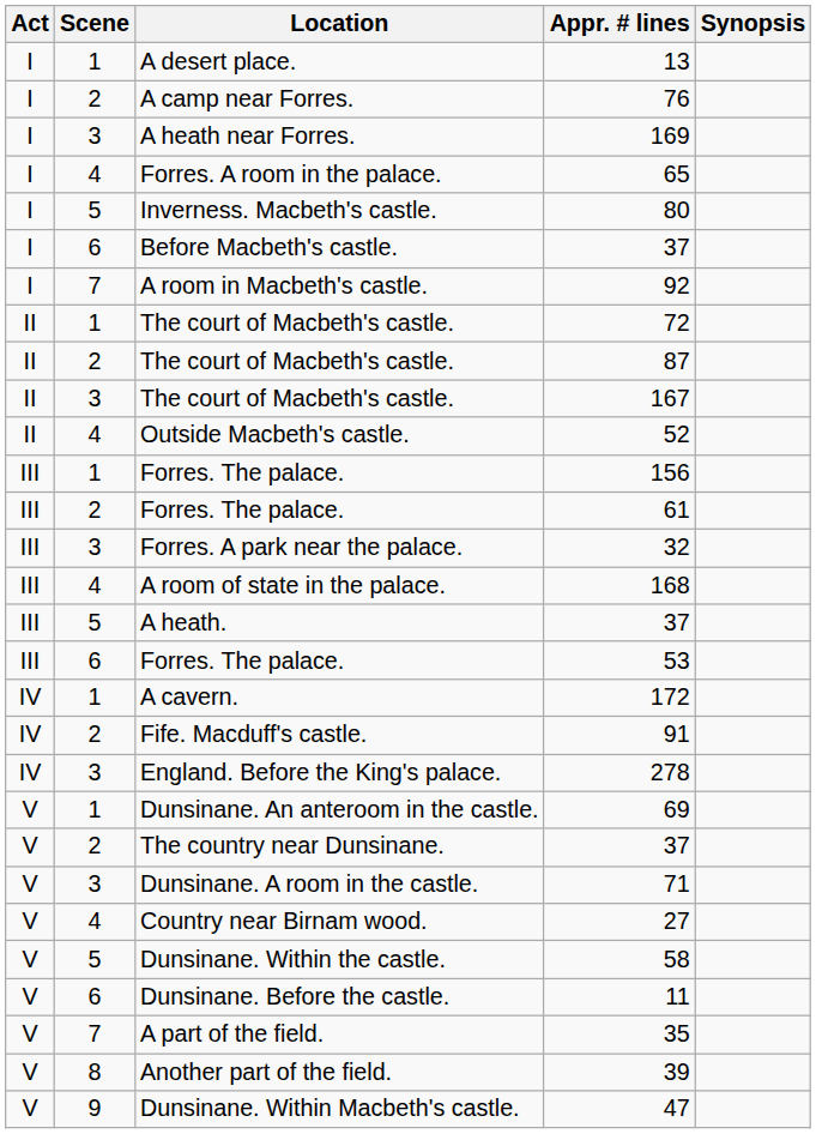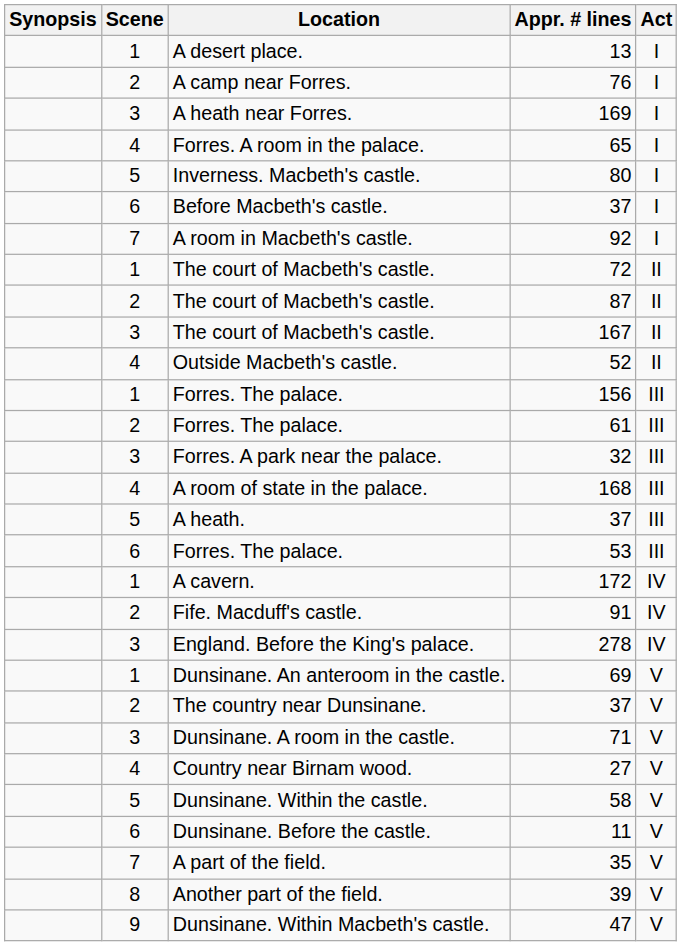columns swapped: Act <-> Synopsis
